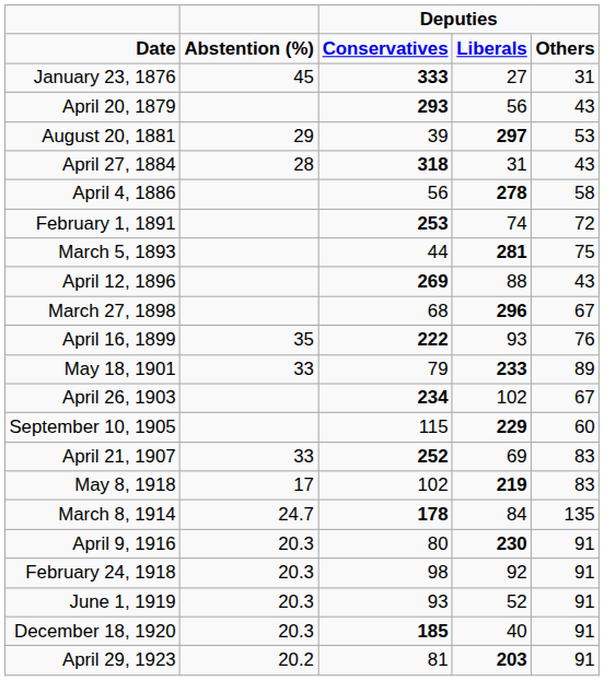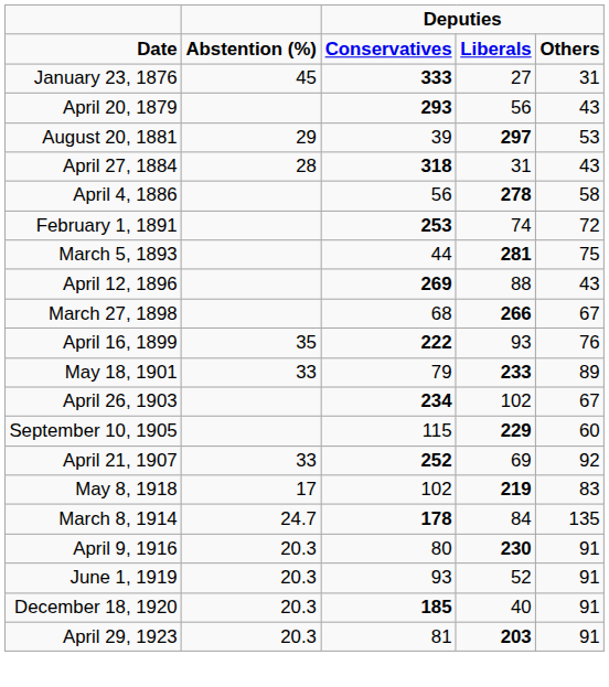March 27, 1898 | column 4: 296 -> 266
April 21, 1907 | column 5: 83 -> 92
- row: February 24, 1918 | 20.3 | 98 | 92 | 91
April 29, 1923 | column 2: 20.2 -> 20.3
